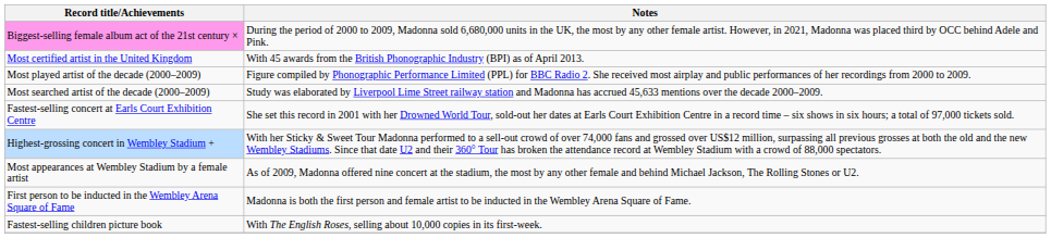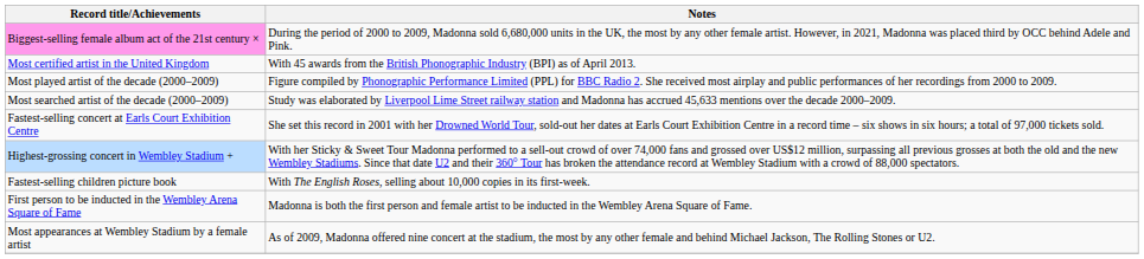rows swapped: Most appearances at Wembley Stadium by a female artist <-> Fastest-selling children picture book
